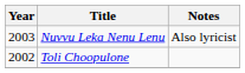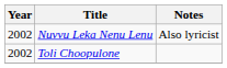Nuvvu Leka Nenu Lenu | Year: 2003 -> 2002
